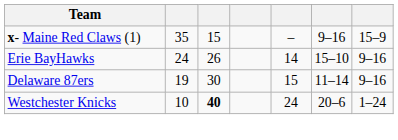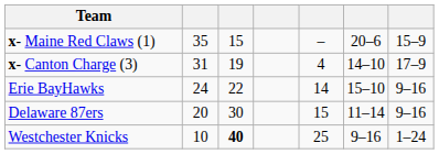x- Maine Red Claws (1) | column 6: 9–16 -> 20–6
+ row: x- Canton Charge (3) | 31 | 19 | 4 | 14–10 | 17–9
Erie BayHawks | column 3: 26 -> 22
Delaware 87ers | column 2: 19 -> 20
Westchester Knicks | column 5: 24 -> 25
Westchester Knicks | column 6: 20–6 -> 9–16
